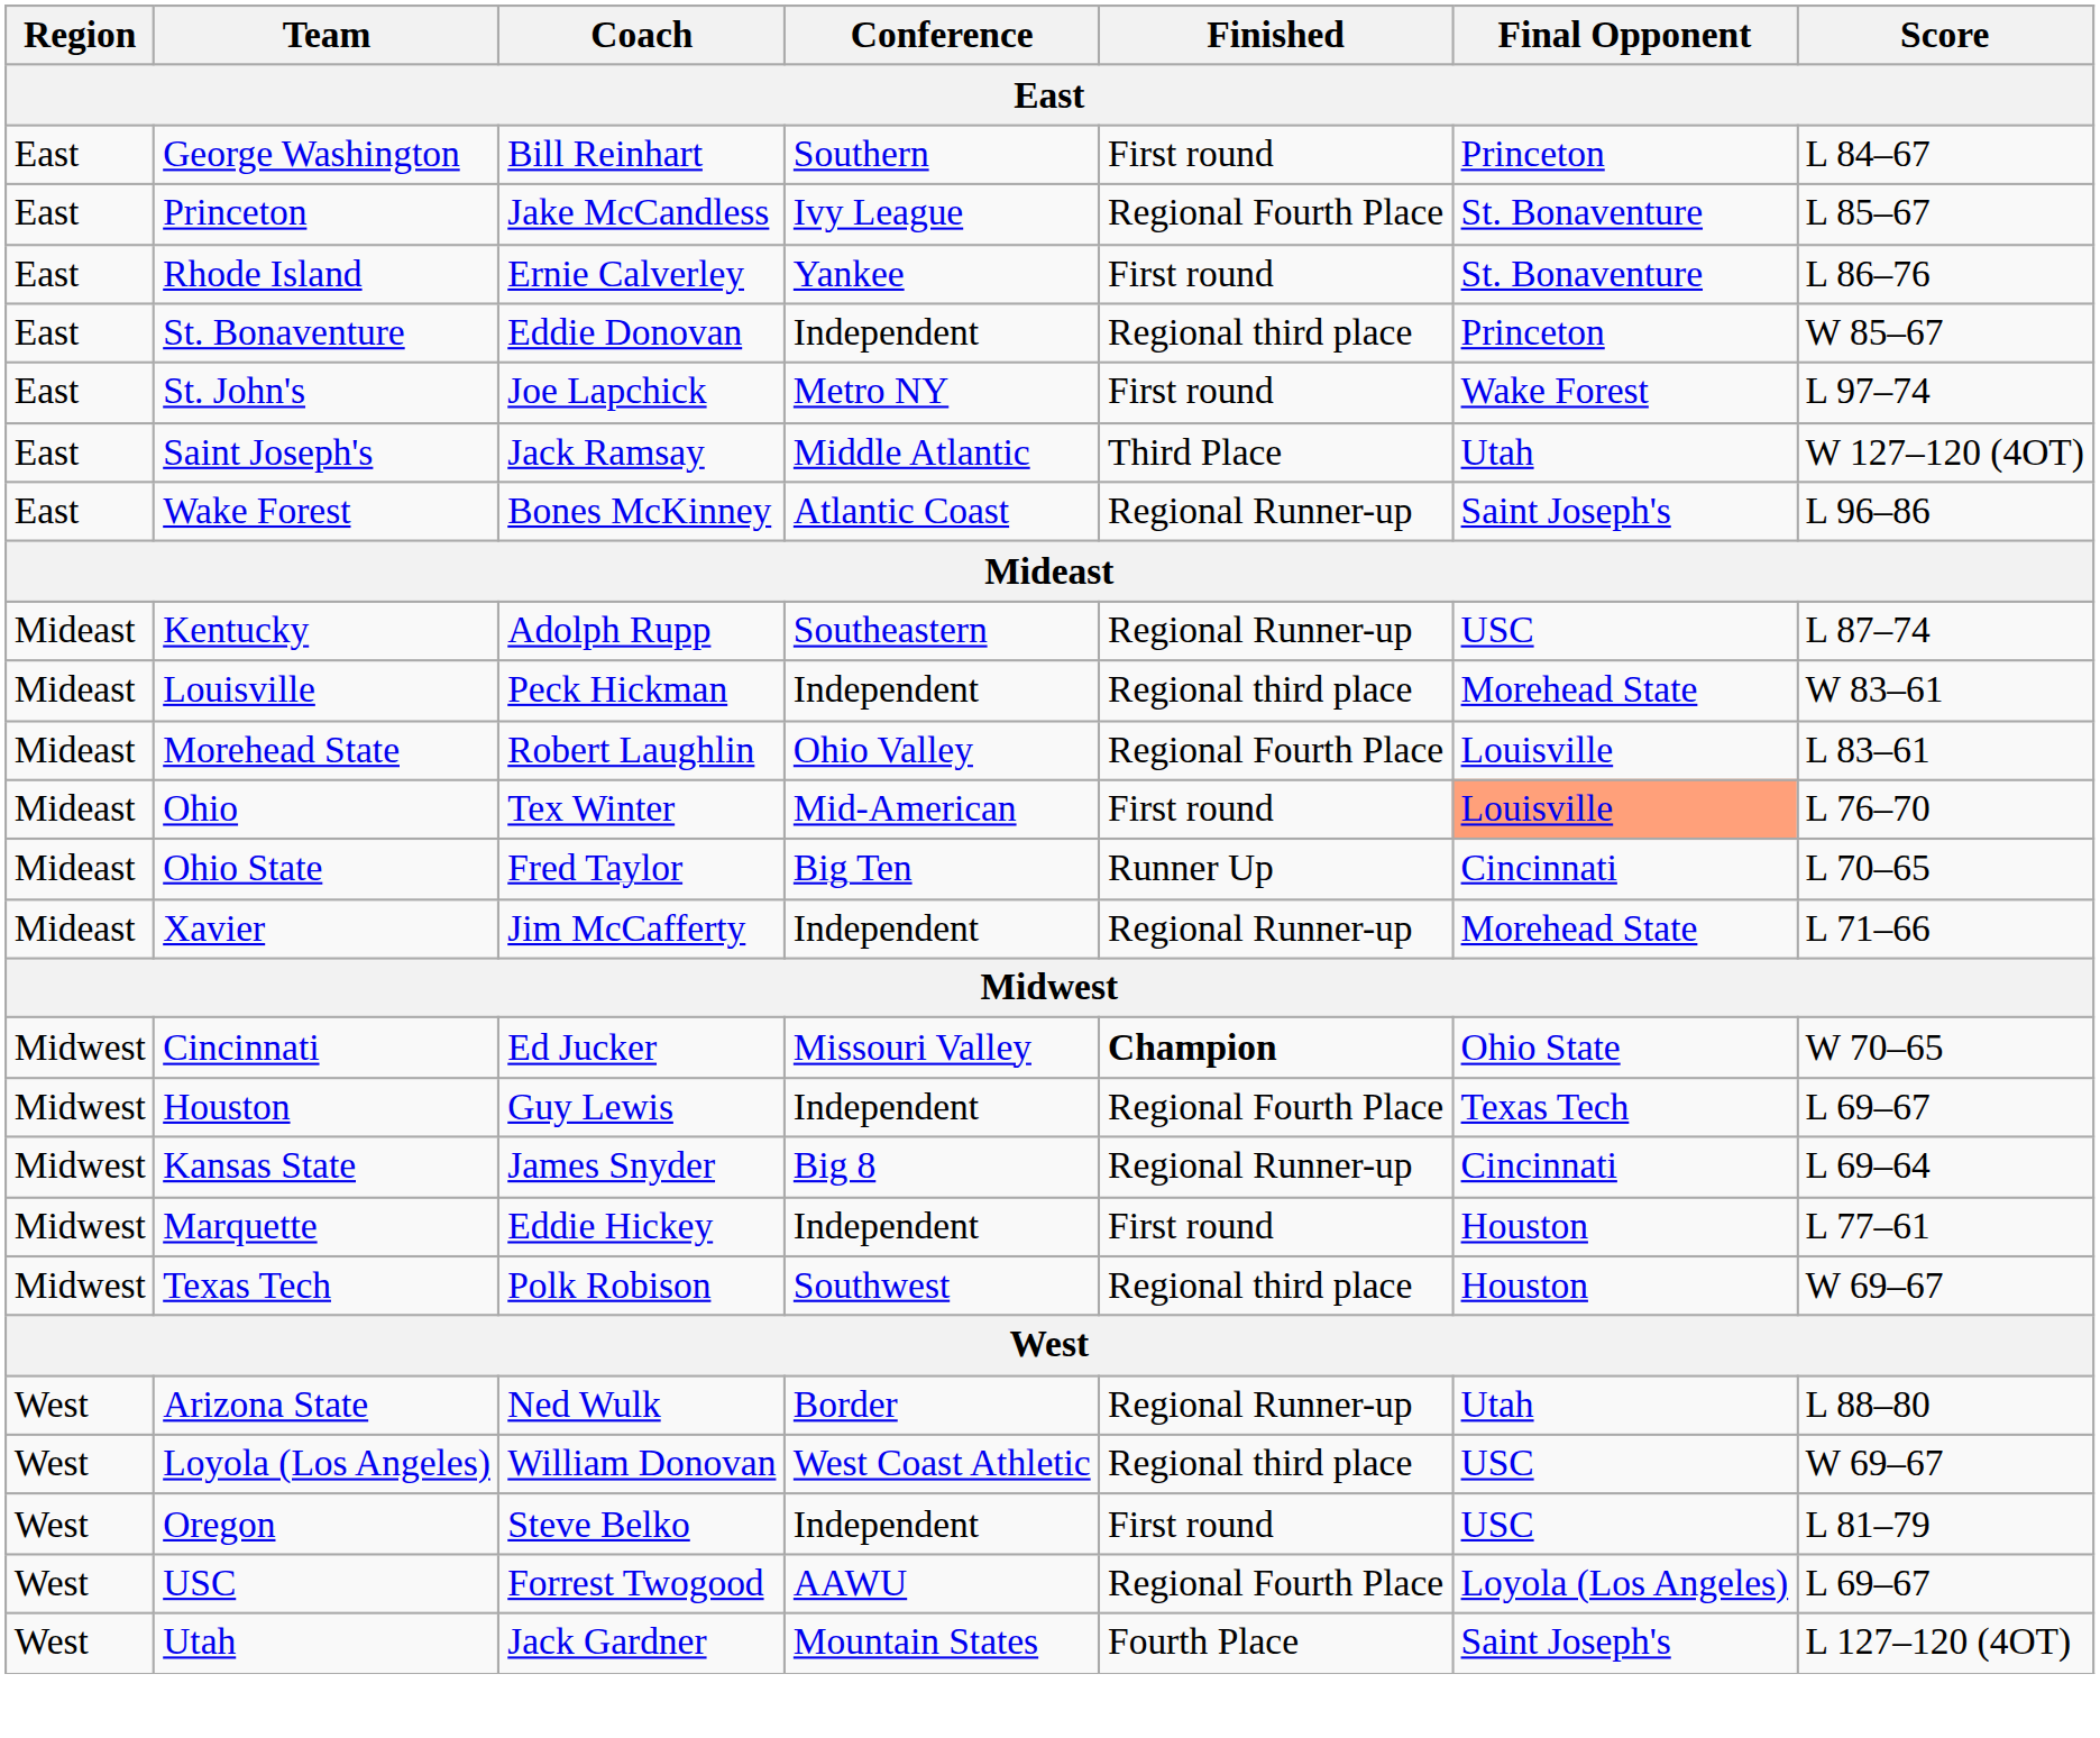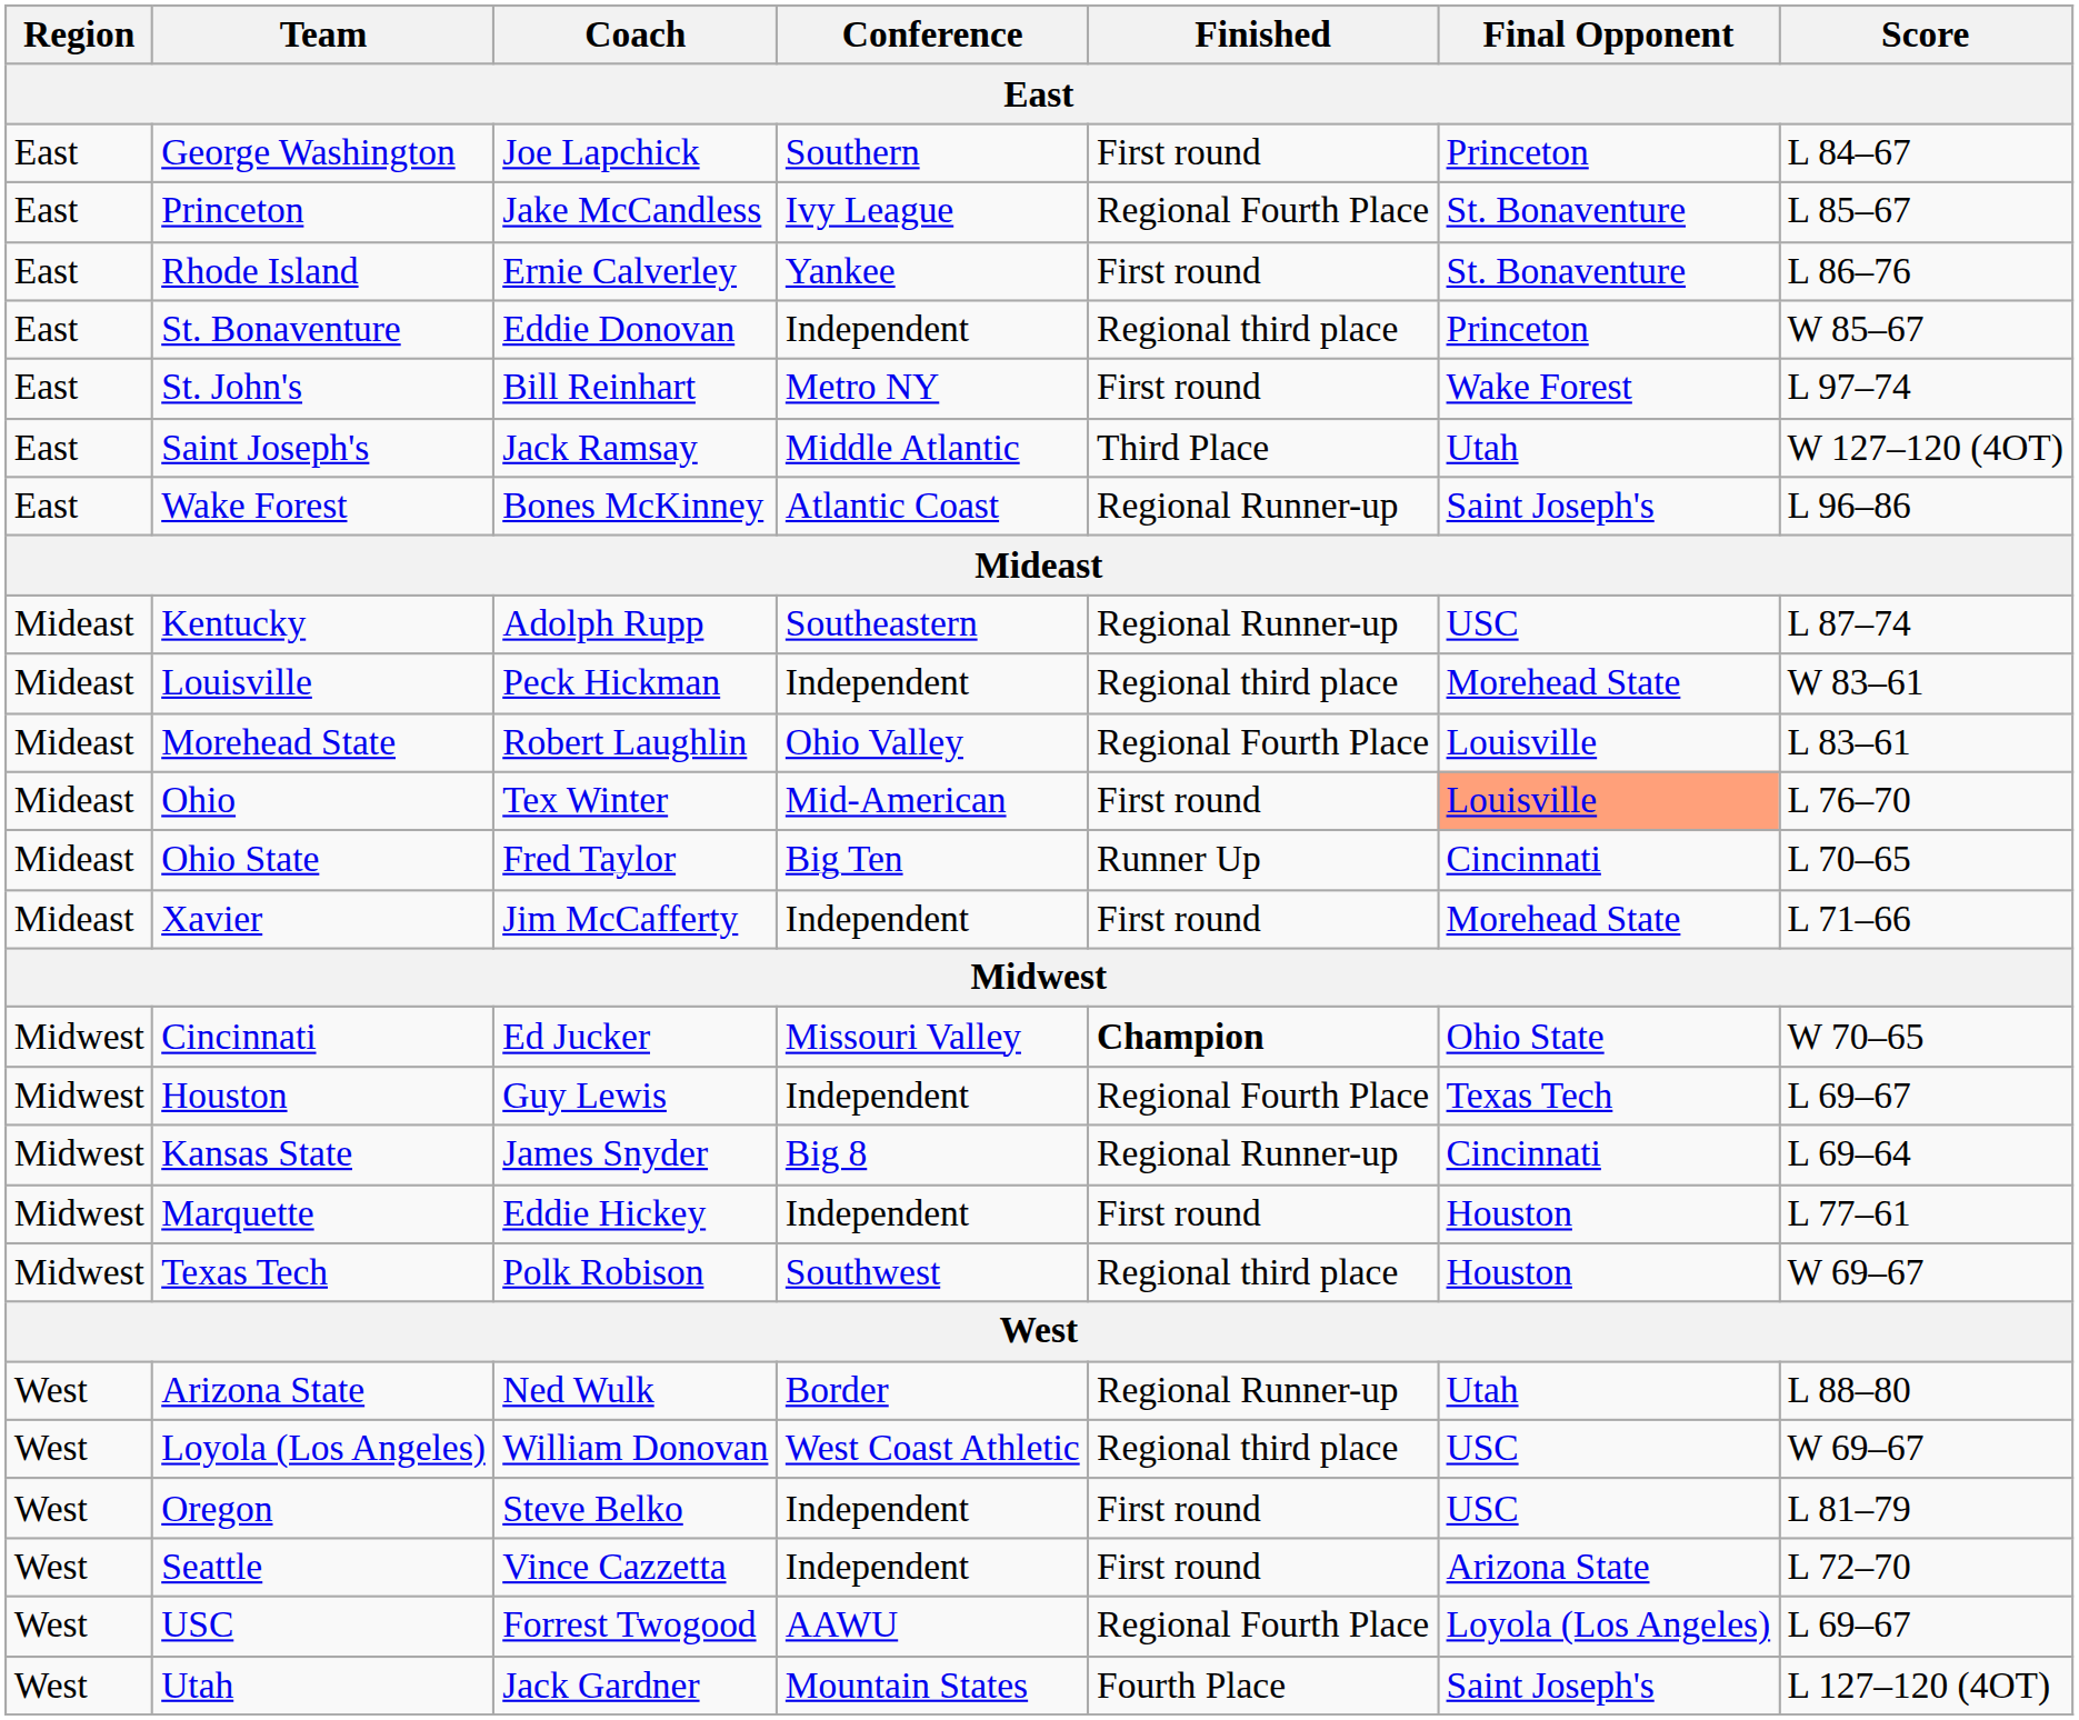George Washington | Coach: Bill Reinhart -> Joe Lapchick
St. John's | Coach: Joe Lapchick -> Bill Reinhart
Xavier | Finished: Regional Runner-up -> First round
+ row: West | Seattle | Vince Cazzetta | Independent | First round | Arizona State | L 72–70
